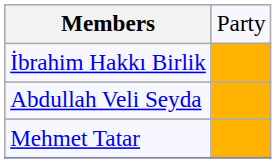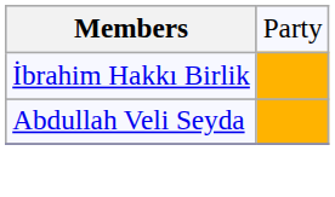- row: Mehmet Tatar
